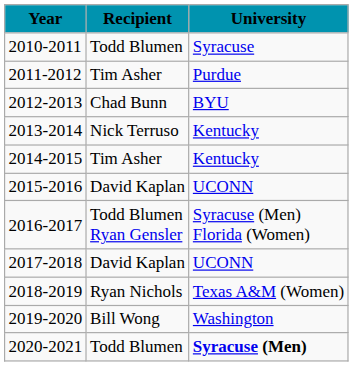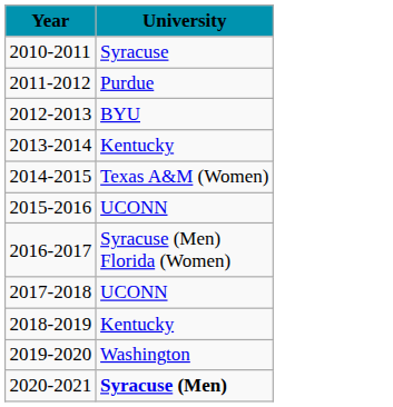- column: Recipient | Todd Blumen | Tim Asher | Chad Bunn | Nick Terruso | Tim Asher | David Kaplan | Todd Blumen Ryan Gensler | David Kaplan | Ryan Nichols | Bill Wong | Todd Blumen
2014-2015 | University: Kentucky -> Texas A&M (Women)
2018-2019 | University: Texas A&M (Women) -> Kentucky
